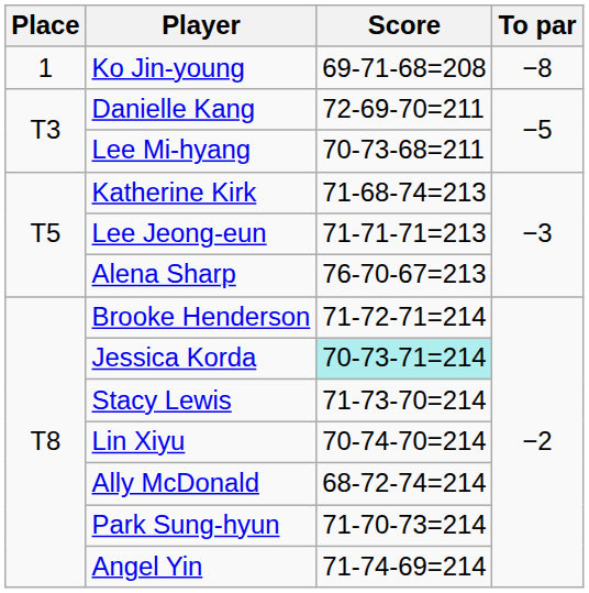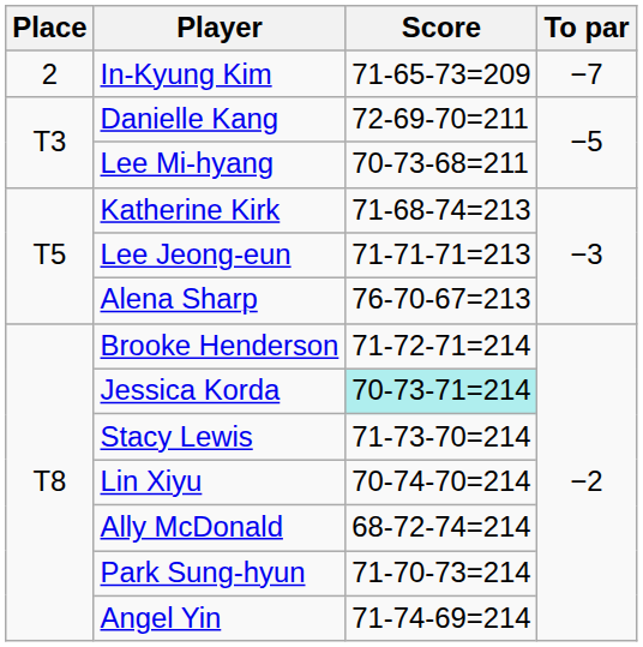- row: 1 | Ko Jin-young | 69-71-68=208 | −8
+ row: 2 | In-Kyung Kim | 71-65-73=209 | −7
